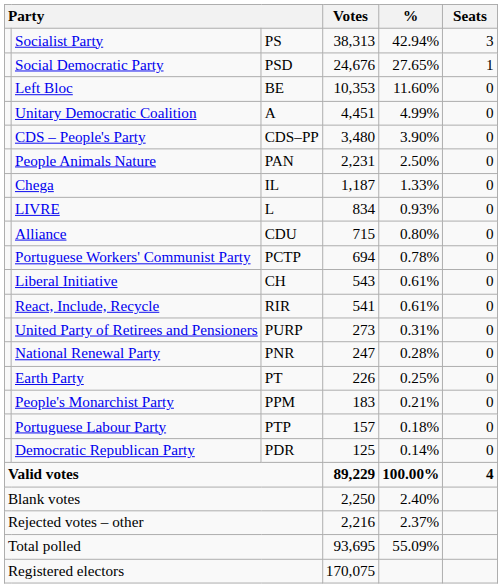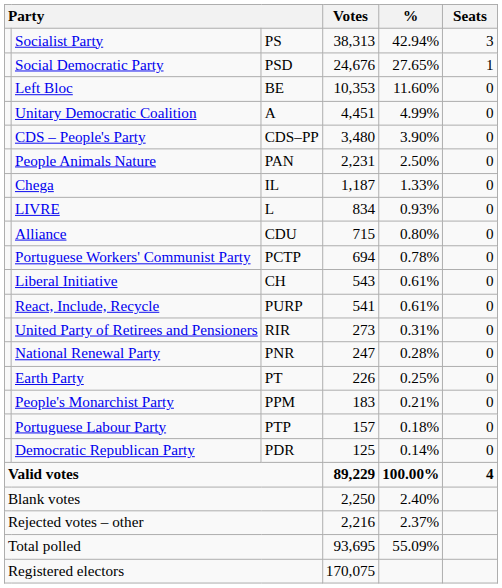React, Include, Recycle | column 3: RIR -> PURP
United Party of Retirees and Pensioners | column 3: PURP -> RIR
